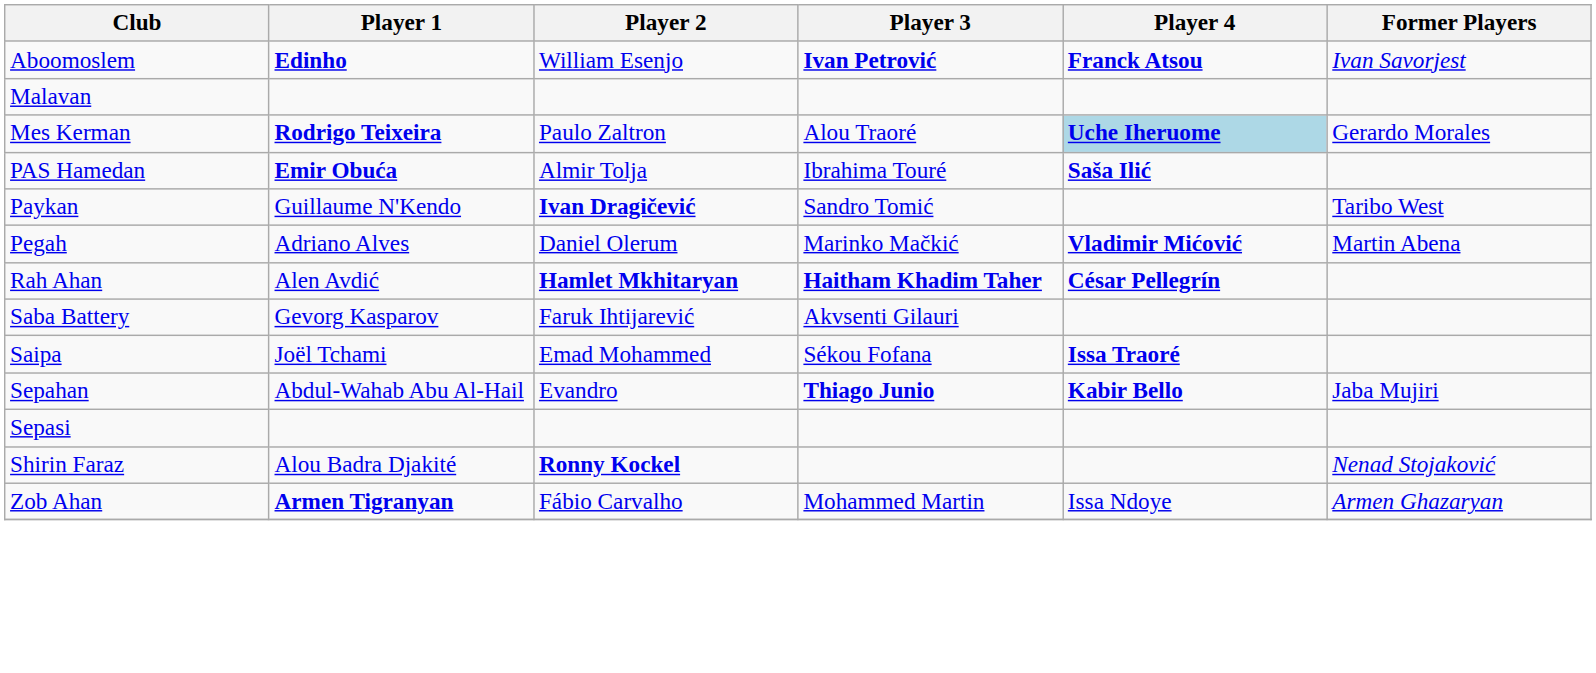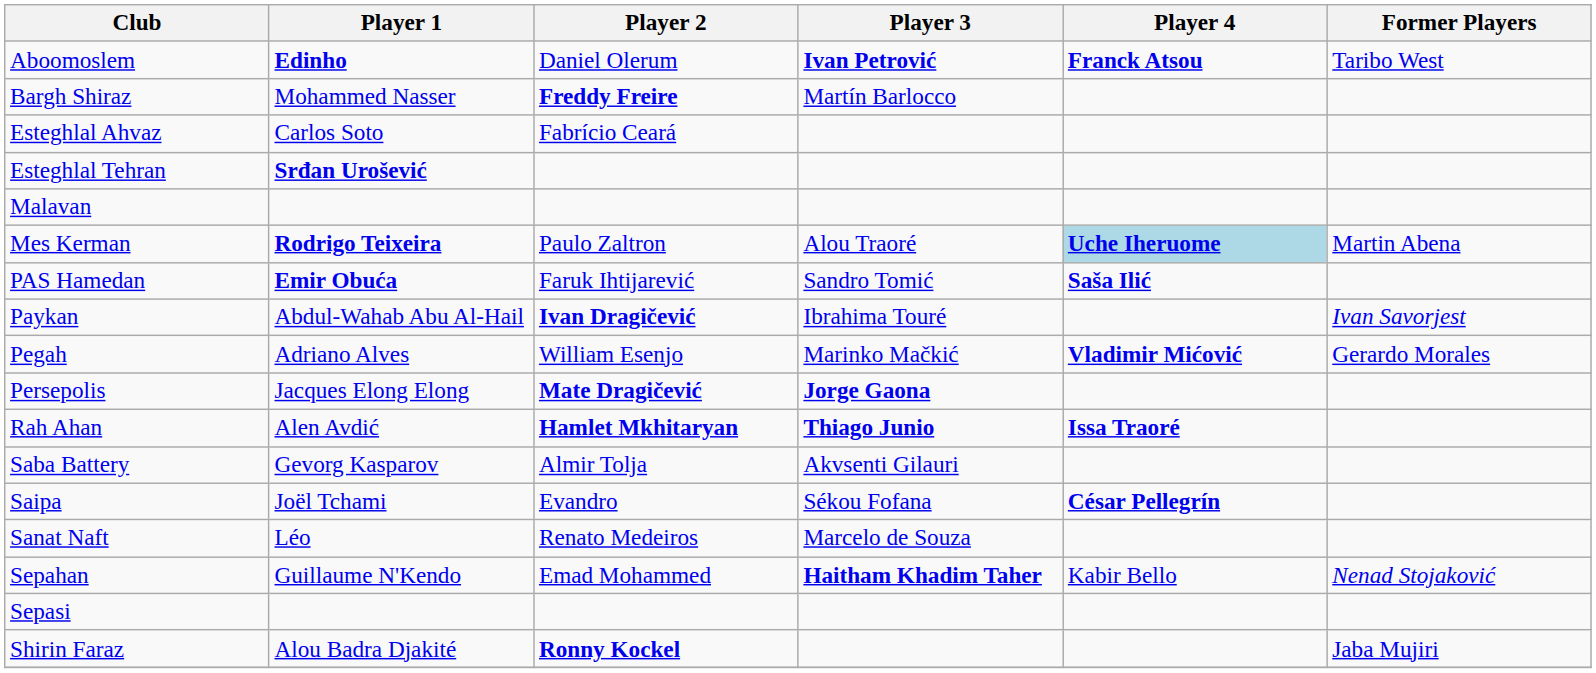Aboomoslem | Player 2: William Esenjo -> Daniel Olerum
Aboomoslem | Former Players: Ivan Savorjest -> Taribo West
+ row: Bargh Shiraz | Mohammed Nasser | Freddy Freire | Martín Barlocco
+ row: Esteghlal Ahvaz | Carlos Soto | Fabrício Ceará
+ row: Esteghlal Tehran | Srđan Urošević
Mes Kerman | Former Players: Gerardo Morales -> Martin Abena
PAS Hamedan | Player 2: Almir Tolja -> Faruk Ihtijarević
PAS Hamedan | Player 3: Ibrahima Touré -> Sandro Tomić
Paykan | Player 1: Guillaume N'Kendo -> Abdul-Wahab Abu Al-Hail
Paykan | Player 3: Sandro Tomić -> Ibrahima Touré
Paykan | Former Players: Taribo West -> Ivan Savorjest
Pegah | Player 2: Daniel Olerum -> William Esenjo
Pegah | Former Players: Martin Abena -> Gerardo Morales
+ row: Persepolis | Jacques Elong Elong | Mate Dragičević | Jorge Gaona
Rah Ahan | Player 3: Haitham Khadim Taher -> Thiago Junio
Rah Ahan | Player 4: César Pellegrín -> Issa Traoré
Saba Battery | Player 2: Faruk Ihtijarević -> Almir Tolja
Saipa | Player 2: Emad Mohammed -> Evandro
Saipa | Player 4: Issa Traoré -> César Pellegrín
+ row: Sanat Naft | Léo | Renato Medeiros | Marcelo de Souza
Sepahan | Player 1: Abdul-Wahab Abu Al-Hail -> Guillaume N'Kendo
Sepahan | Player 2: Evandro -> Emad Mohammed
Sepahan | Player 3: Thiago Junio -> Haitham Khadim Taher
Sepahan | Player 4: bold -> normal
Sepahan | Former Players: Jaba Mujiri -> Nenad Stojaković
Shirin Faraz | Former Players: Nenad Stojaković -> Jaba Mujiri
- row: Zob Ahan | Armen Tigranyan | Fábio Carvalho | Mohammed Martin | Issa Ndoye | Armen Ghazaryan
